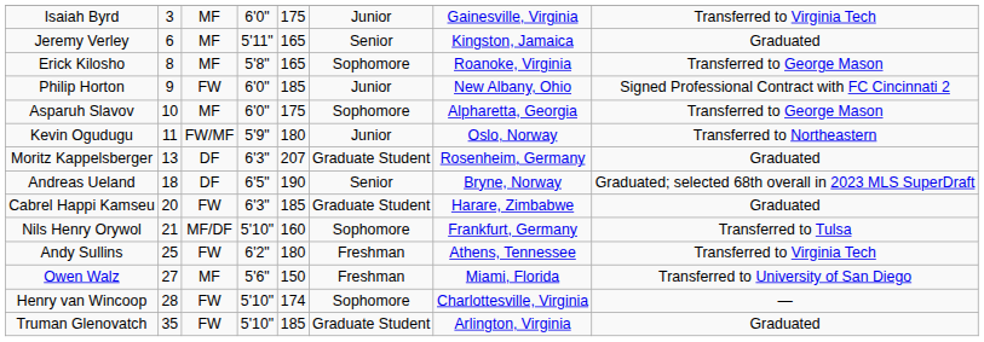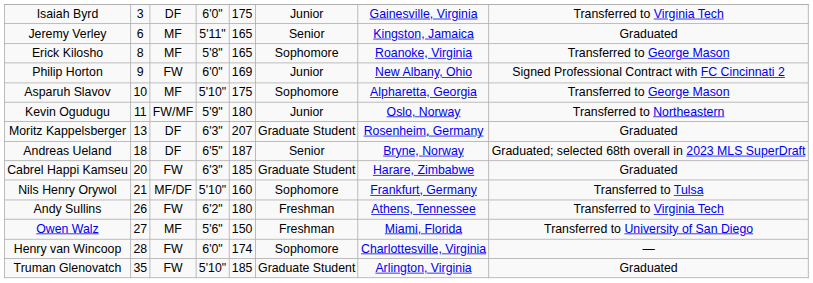Isaiah Byrd | column 3: MF -> DF
Philip Horton | column 5: 185 -> 169
Asparuh Slavov | column 4: 6'0" -> 5'10"
Andreas Ueland | column 5: 190 -> 187
Andy Sullins | column 2: 25 -> 26
Henry van Wincoop | column 4: 5'10" -> 6'0"
